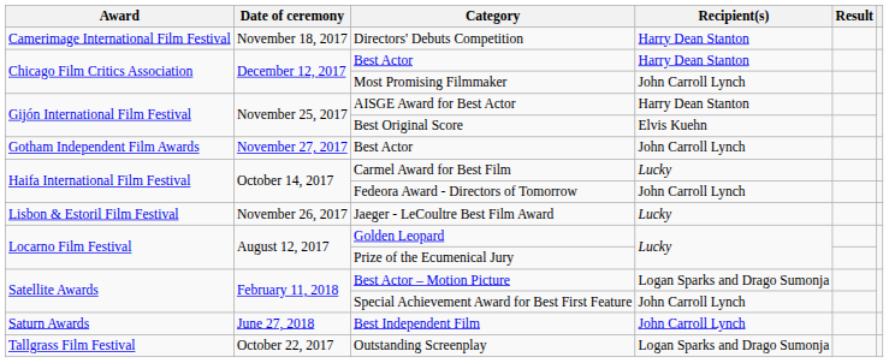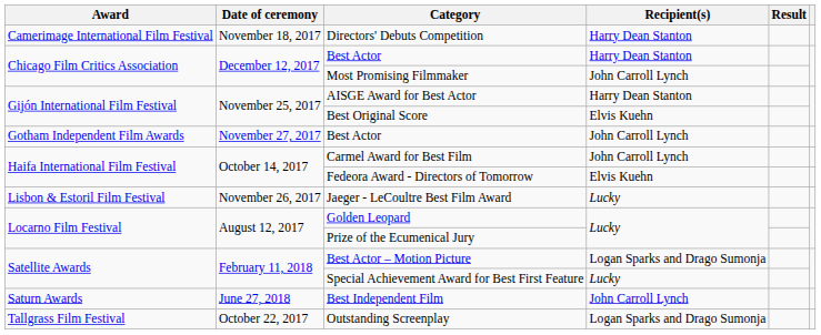Carmel Award for Best Film | Recipient(s): Lucky -> John Carroll Lynch
Fedeora Award - Directors of Tomorrow | Recipient(s): John Carroll Lynch -> Elvis Kuehn
Special Achievement Award for Best First Feature | Recipient(s): John Carroll Lynch -> Lucky
